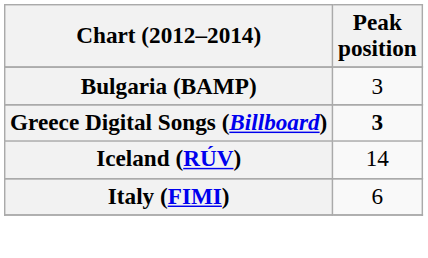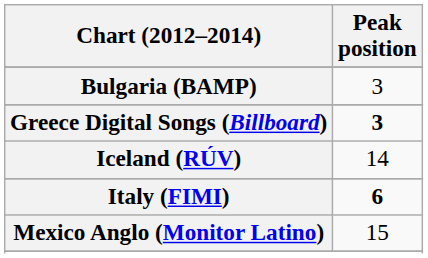Italy (FIMI) | Peak position: normal -> bold
+ row: Mexico Anglo (Monitor Latino) | 15
